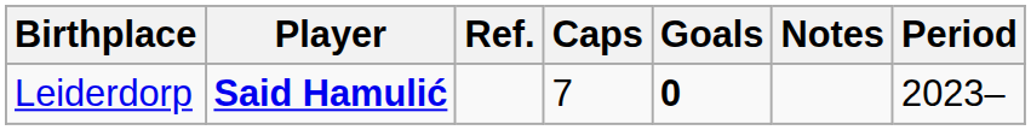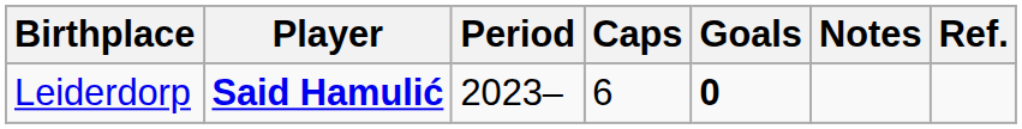columns swapped: Period <-> Ref.
Leiderdorp | Caps: 7 -> 6
